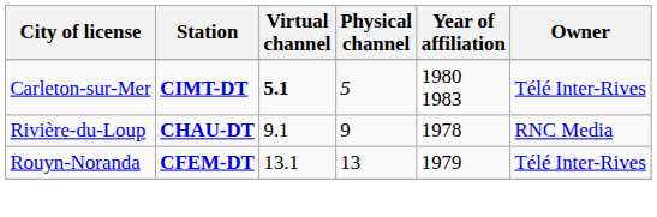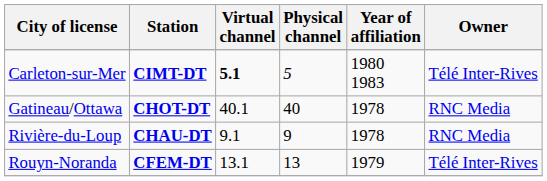+ row: Gatineau/Ottawa | CHOT-DT | 40.1 | 40 | 1978 | RNC Media
